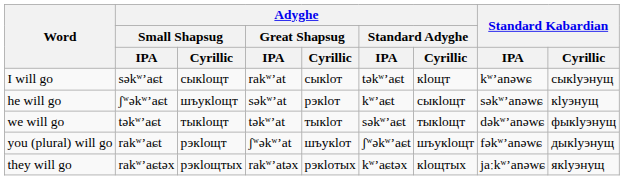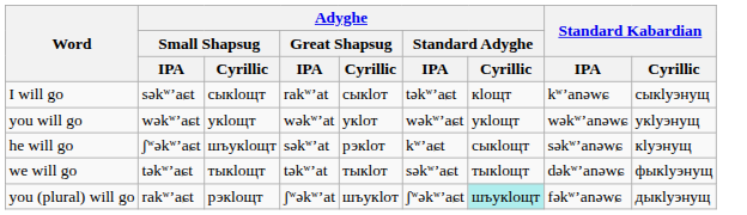+ row: you will go | wəkʷʼaɕt | укӏощт | wəkʷʼat | укӏот | wəkʷʼaɕt | укӏощт | wəkʷʼanəwɕ | укӏуэнущ
you (plural) will go | Adyghe / Standard Adyghe / Cyrillic: no background -> paleturquoise background
- row: they will go | rakʷʼaɕtəx | рэкӏощтых | rakʷʼatəx | рэкӏотых | kʷʼaɕtəx | кӏощтых | jaːkʷʼanəwɕ | якӏуэнущ
